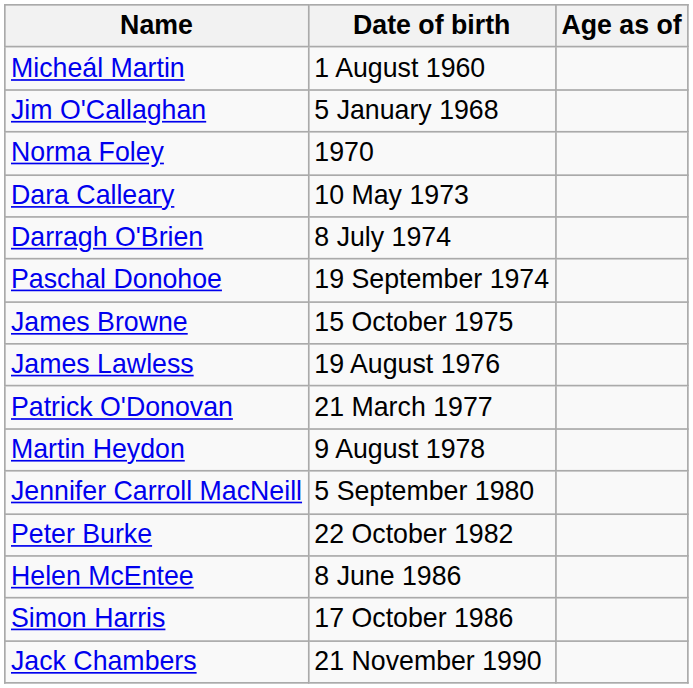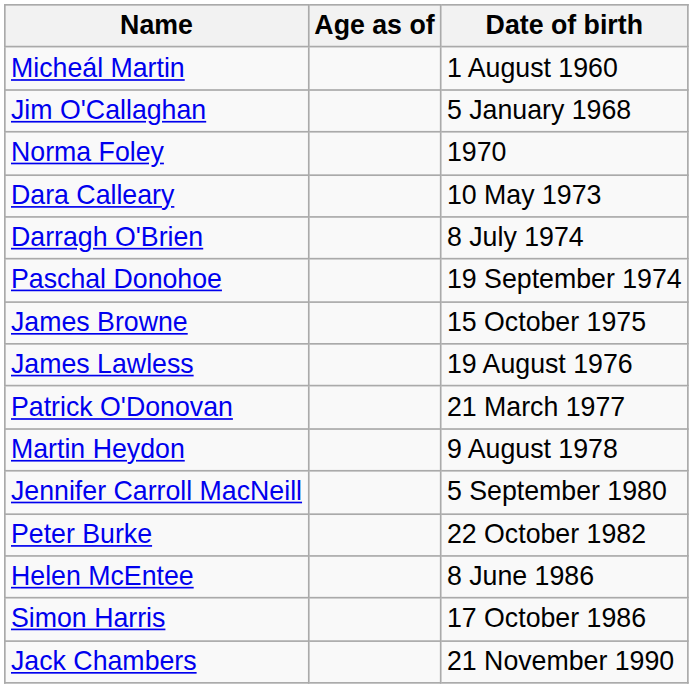columns swapped: Date of birth <-> Age as of
